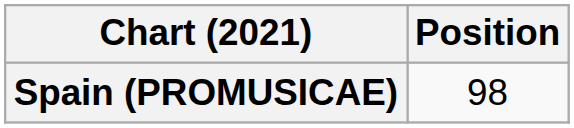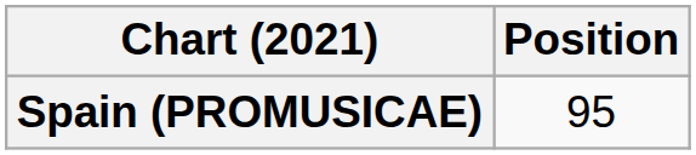Spain (PROMUSICAE) | Position: 98 -> 95
